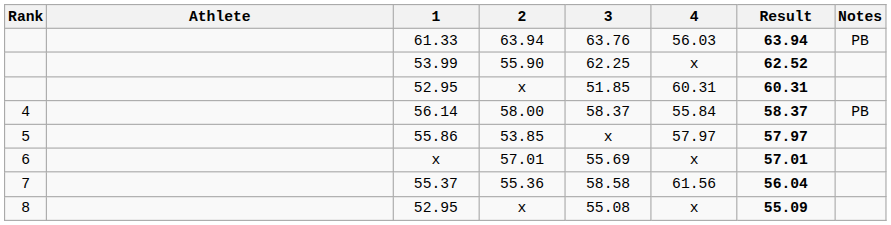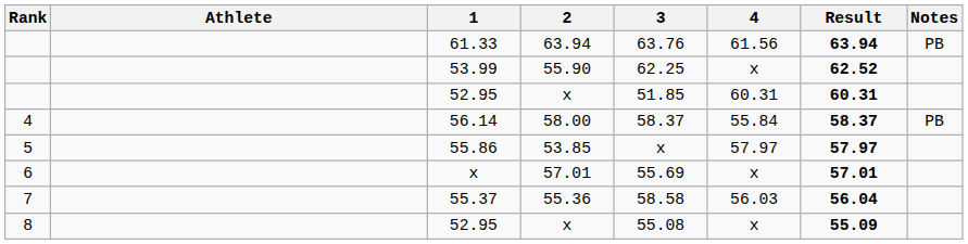61.33 | 4: 56.03 -> 61.56
55.37 | 4: 61.56 -> 56.03
